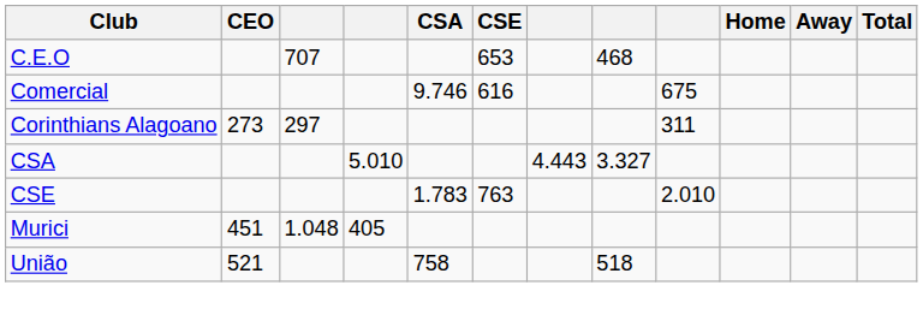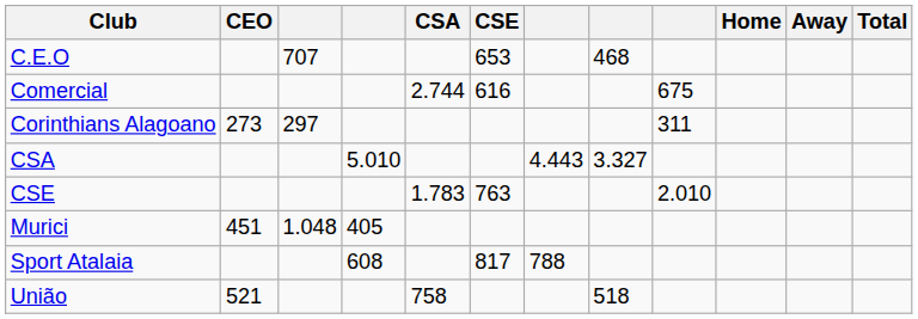Comercial | CSA: 9.746 -> 2.744
+ row: Sport Atalaia | 608 | 817 | 788
